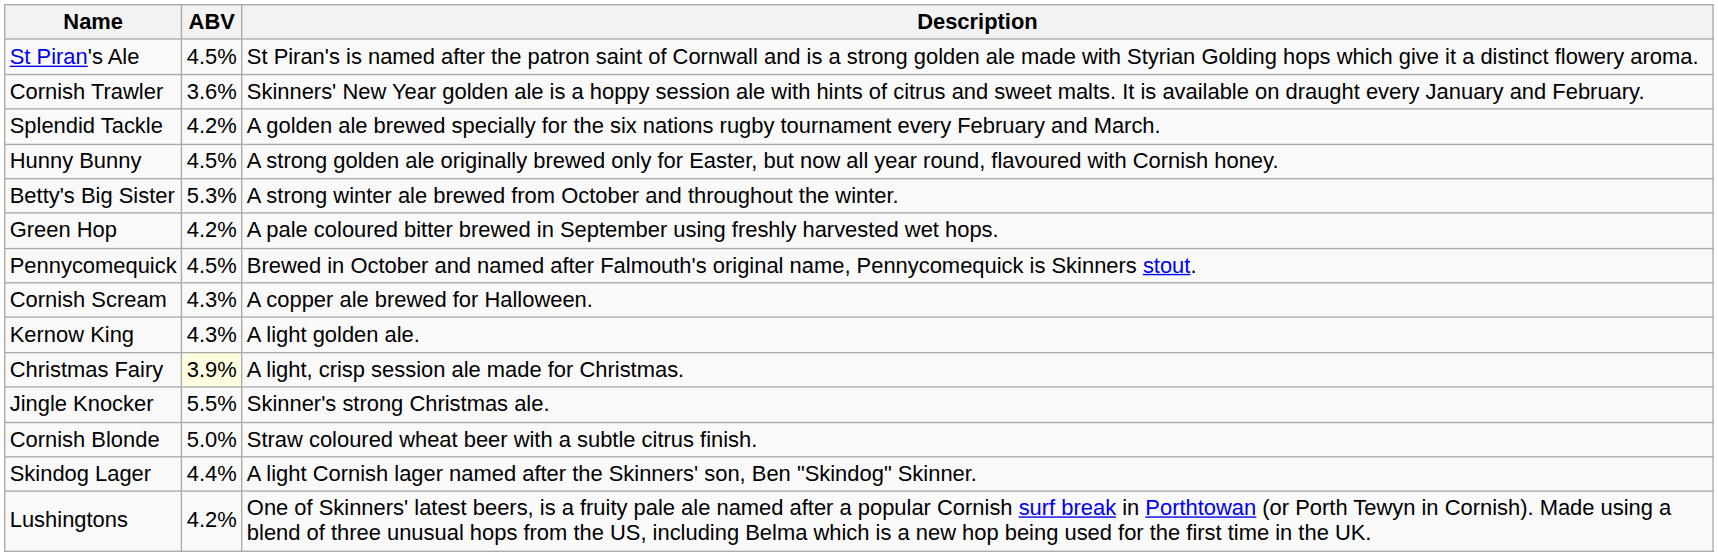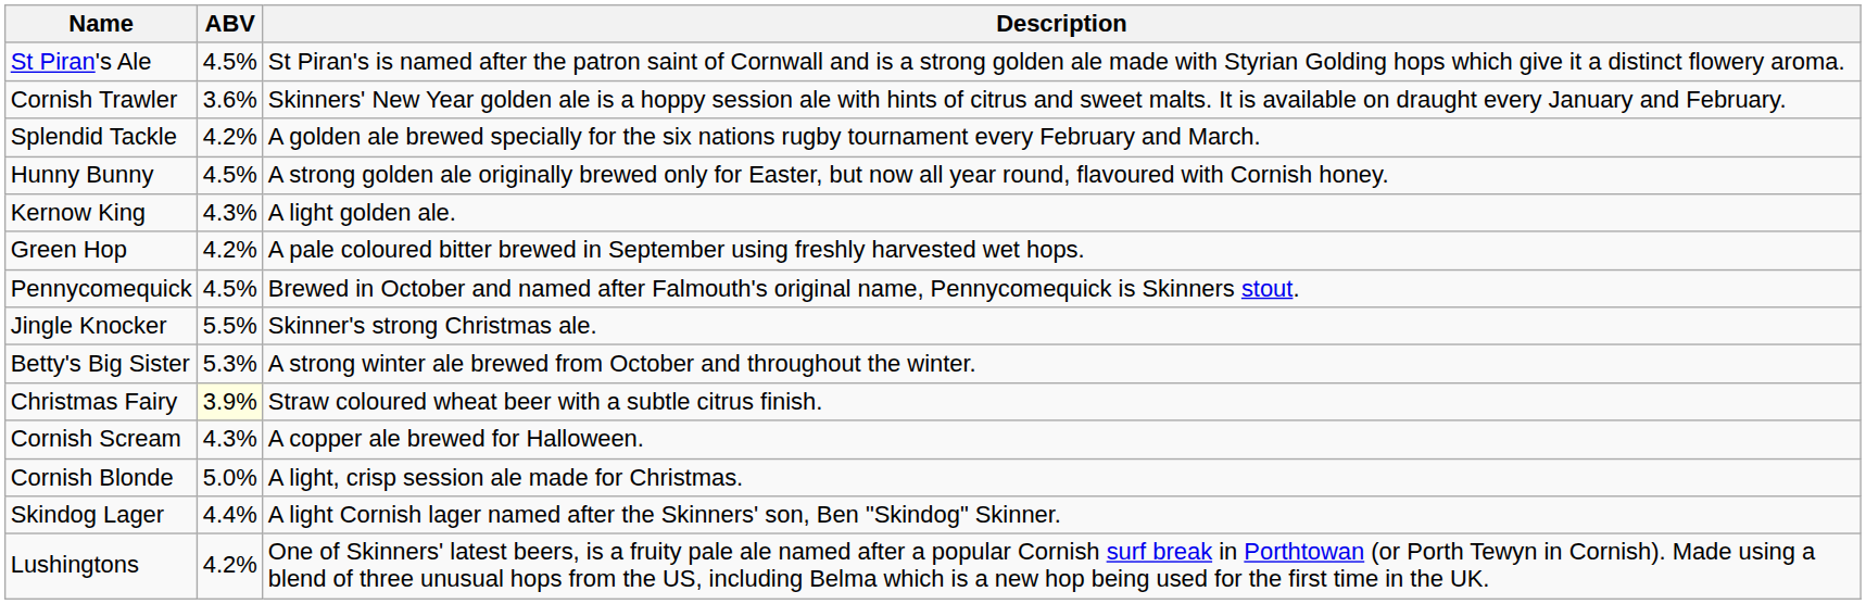rows swapped: Kernow King <-> Betty's Big Sister
rows swapped: Cornish Scream <-> Jingle Knocker
Christmas Fairy | Description: A light, crisp session ale made for Christmas. -> Straw coloured wheat beer with a subtle citrus finish.
Cornish Blonde | Description: Straw coloured wheat beer with a subtle citrus finish. -> A light, crisp session ale made for Christmas.
